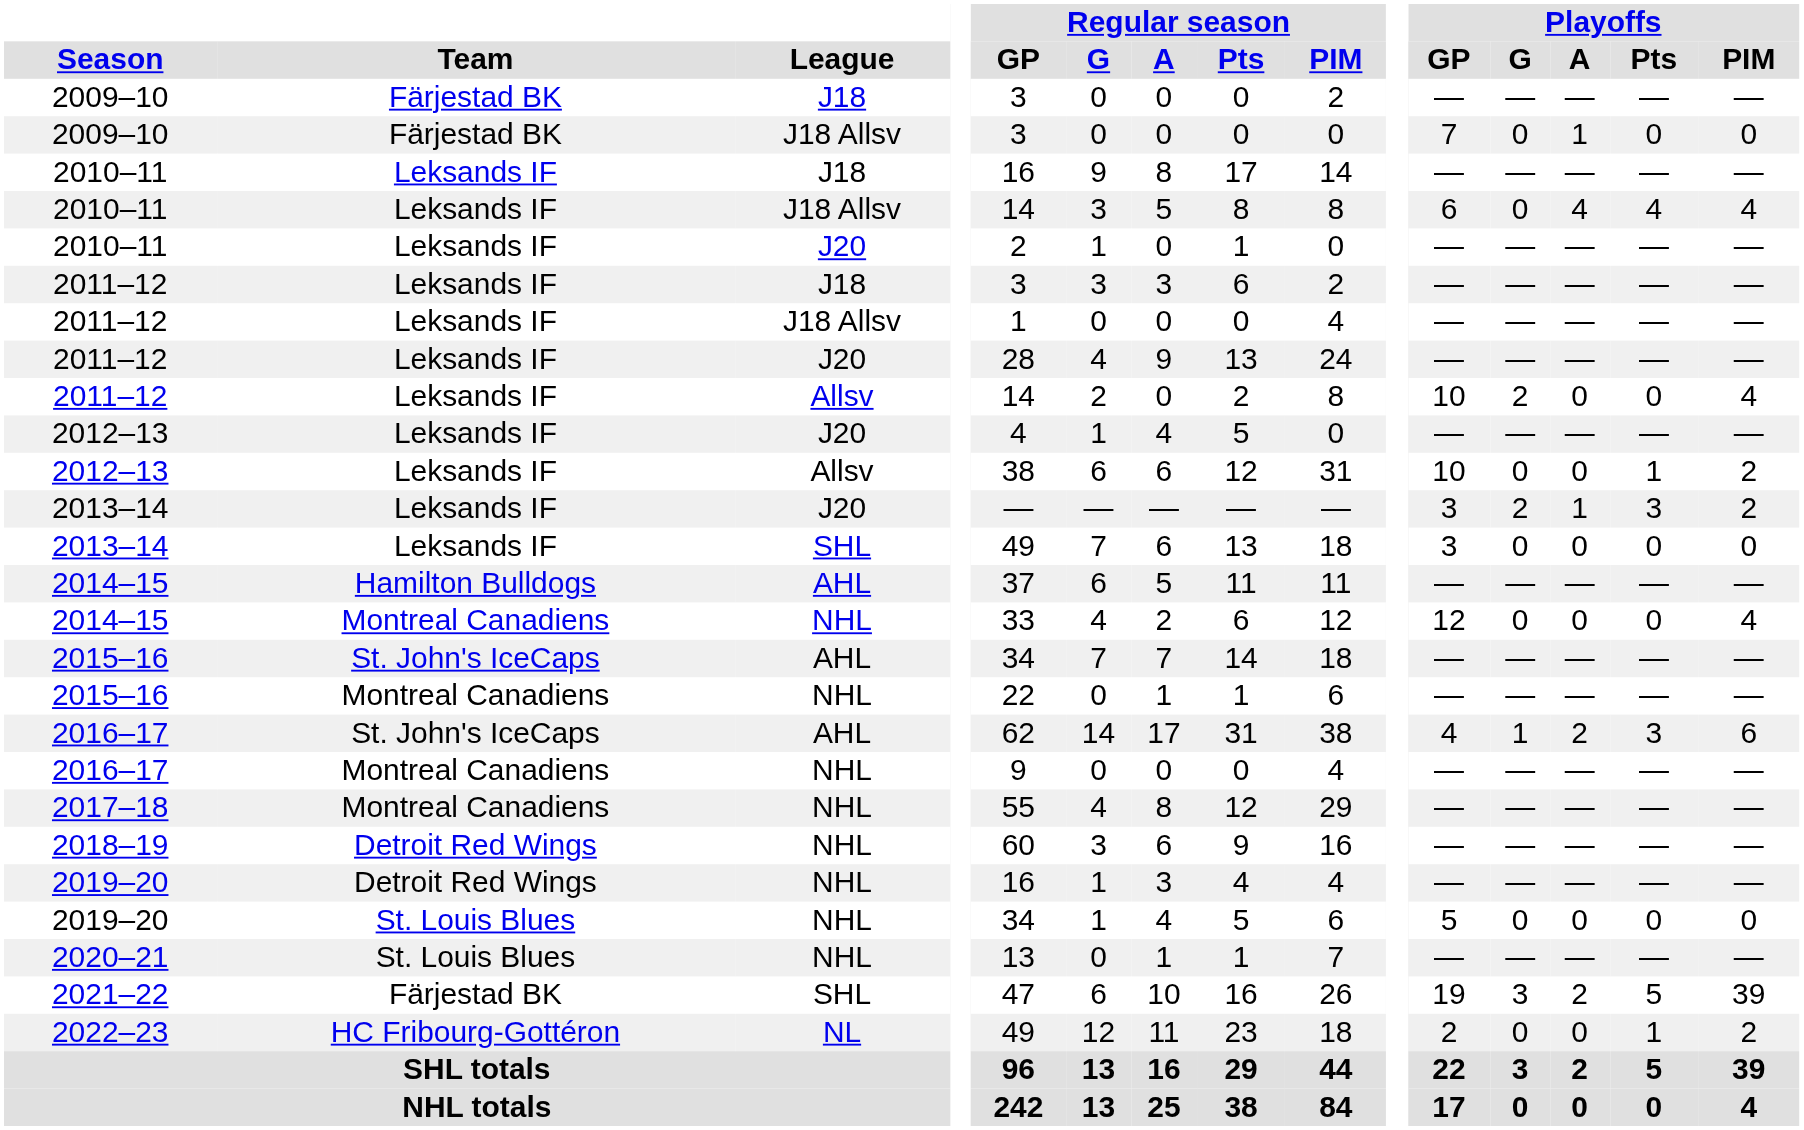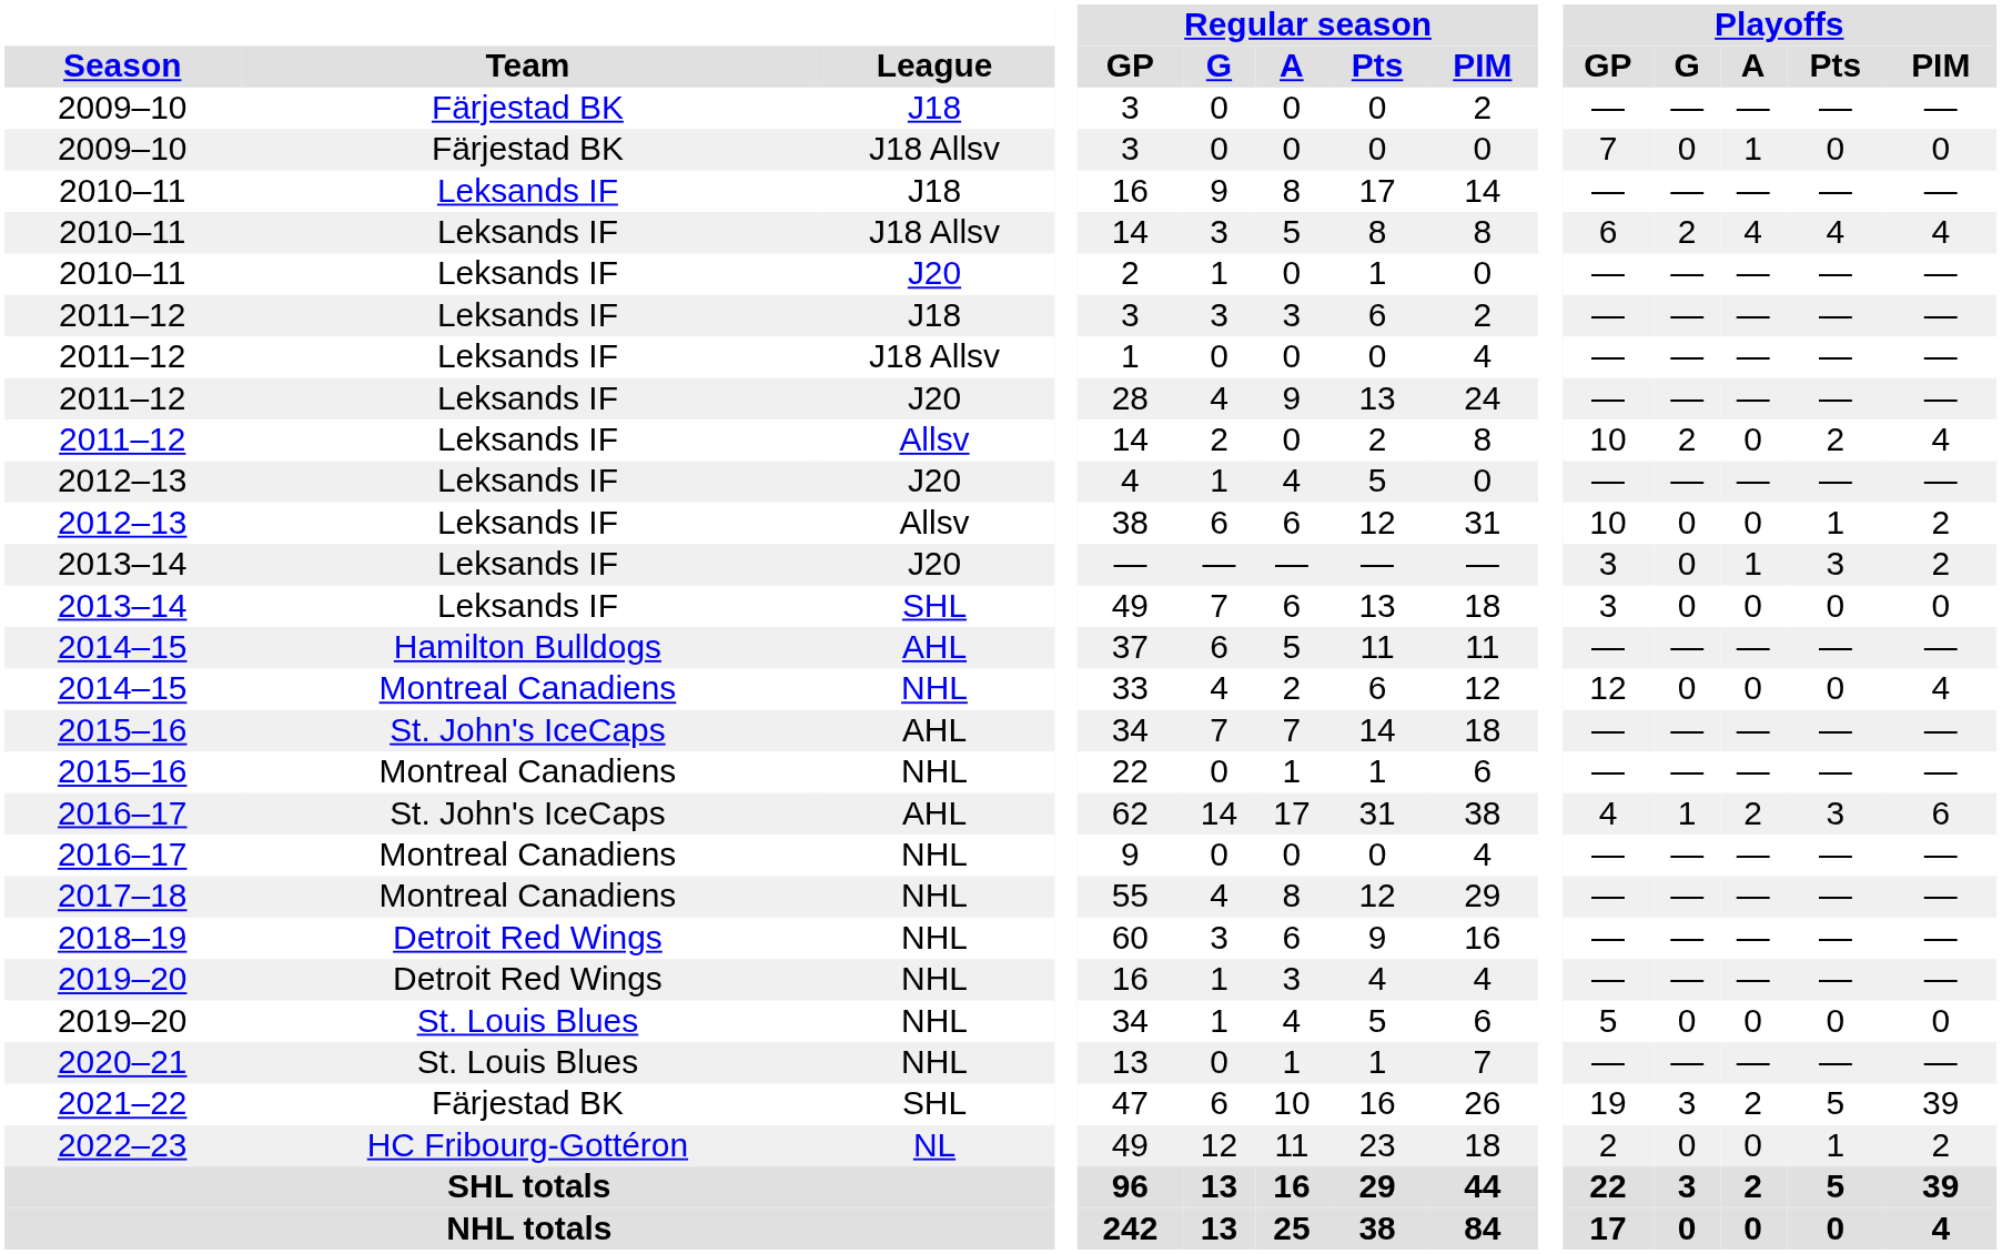2010–11 / J18 Allsv | Playoffs / G: 0 -> 2
2011–12 / Allsv | Playoffs / Pts: 0 -> 2
2013–14 / J20 | Playoffs / G: 2 -> 0
